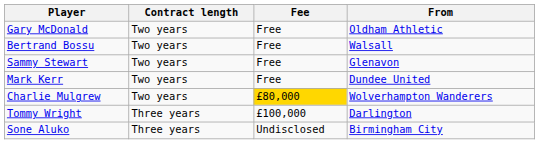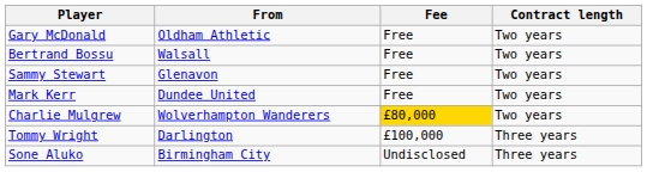columns swapped: From <-> Contract length
